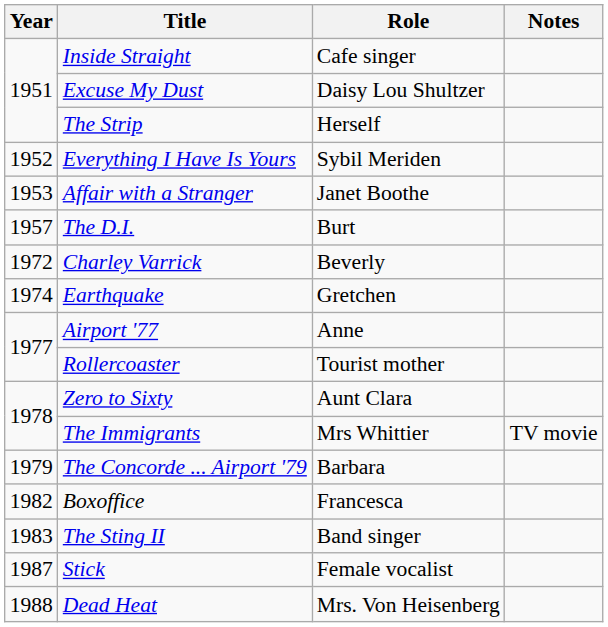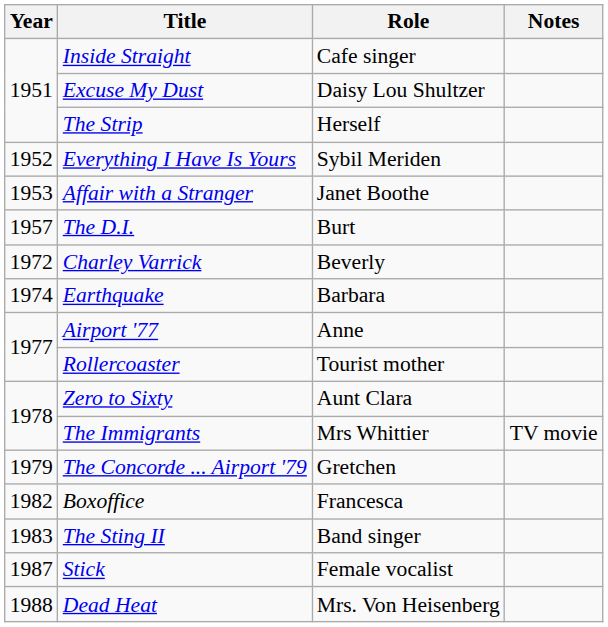Earthquake | Role: Gretchen -> Barbara
The Concorde ... Airport '79 | Role: Barbara -> Gretchen
